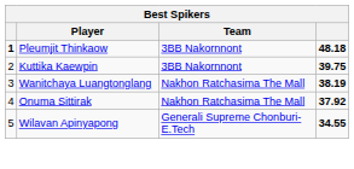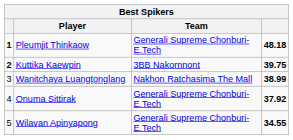Pleumjit Thinkaow | Team: 3BB Nakornnont -> Generali Supreme Chonburi-E.Tech
Kuttika Kaewpin | column 1: normal -> bold
Wanitchaya Luangtonglang | column 4: 38.19 -> 38.99
Onuma Sittirak | Team: Nakhon Ratchasima The Mall -> Generali Supreme Chonburi-E.Tech
